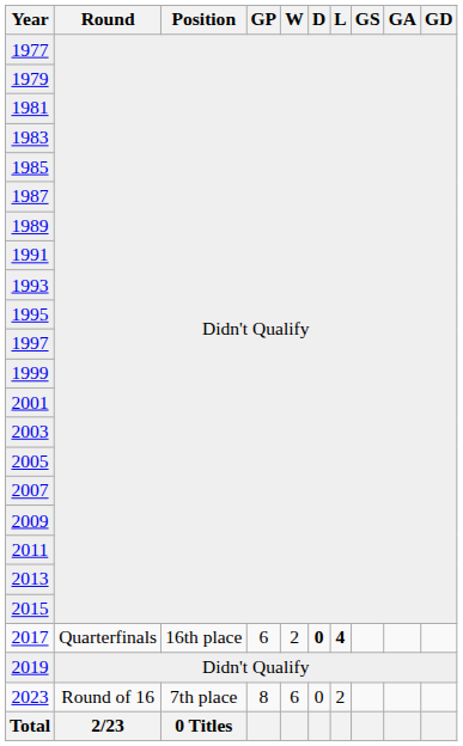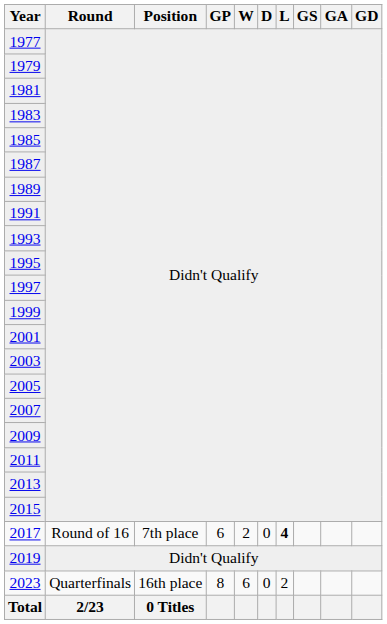2017 | Round: Quarterfinals -> Round of 16
2017 | Position: 16th place -> 7th place
2017 | D: bold -> normal
2023 | Round: Round of 16 -> Quarterfinals
2023 | Position: 7th place -> 16th place
